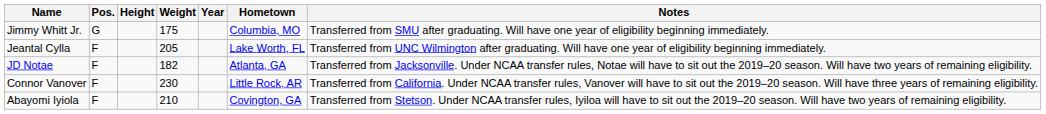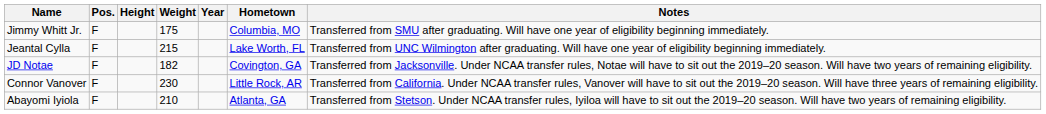Jimmy Whitt Jr. | Pos.: G -> F
Jeantal Cylla | Weight: 205 -> 215
JD Notae | Hometown: Atlanta, GA -> Covington, GA
Abayomi Iyiola | Hometown: Covington, GA -> Atlanta, GA
